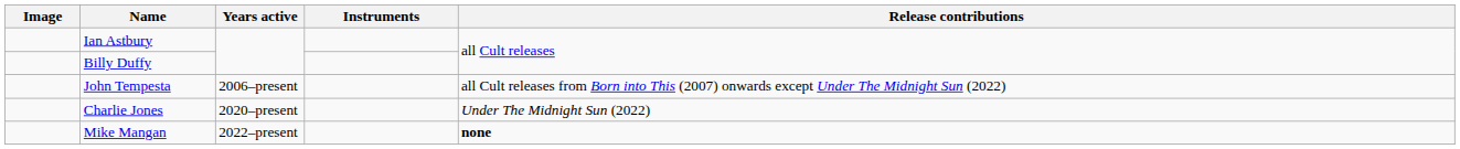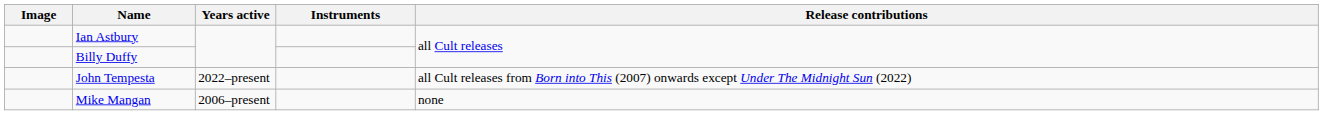John Tempesta | Years active: 2006–present -> 2022–present
- row: Charlie Jones | 2020–present | Under The Midnight Sun (2022)
Mike Mangan | Years active: 2022–present -> 2006–present
Mike Mangan | Release contributions: bold -> normal
